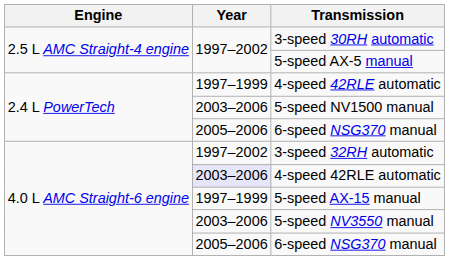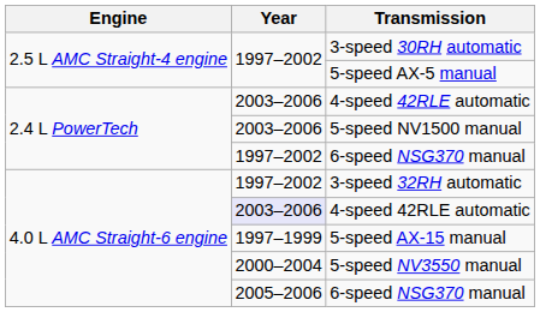2.4 L PowerTech / 4-speed 42RLE automatic | Year: 1997–1999 -> 2003–2006
2.4 L PowerTech / 6-speed NSG370 manual | Year: 2005–2006 -> 1997–2002
5-speed NV3550 manual | Year: 2003–2006 -> 2000–2004
